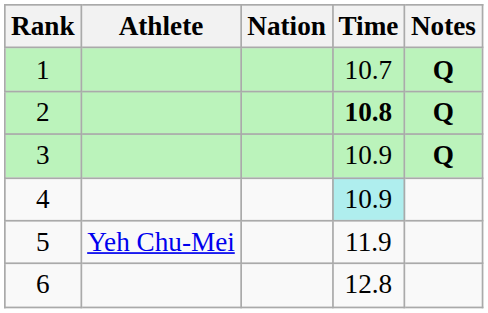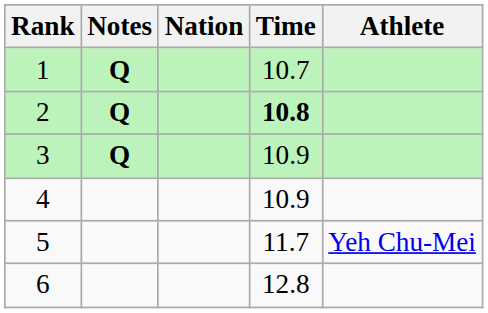columns swapped: Athlete <-> Notes
4 | Time: paleturquoise background -> no background
5 | Time: 11.9 -> 11.7
